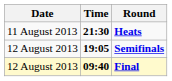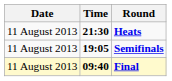Semifinals | Date: 12 August 2013 -> 11 August 2013
Final | Date: 12 August 2013 -> 11 August 2013
